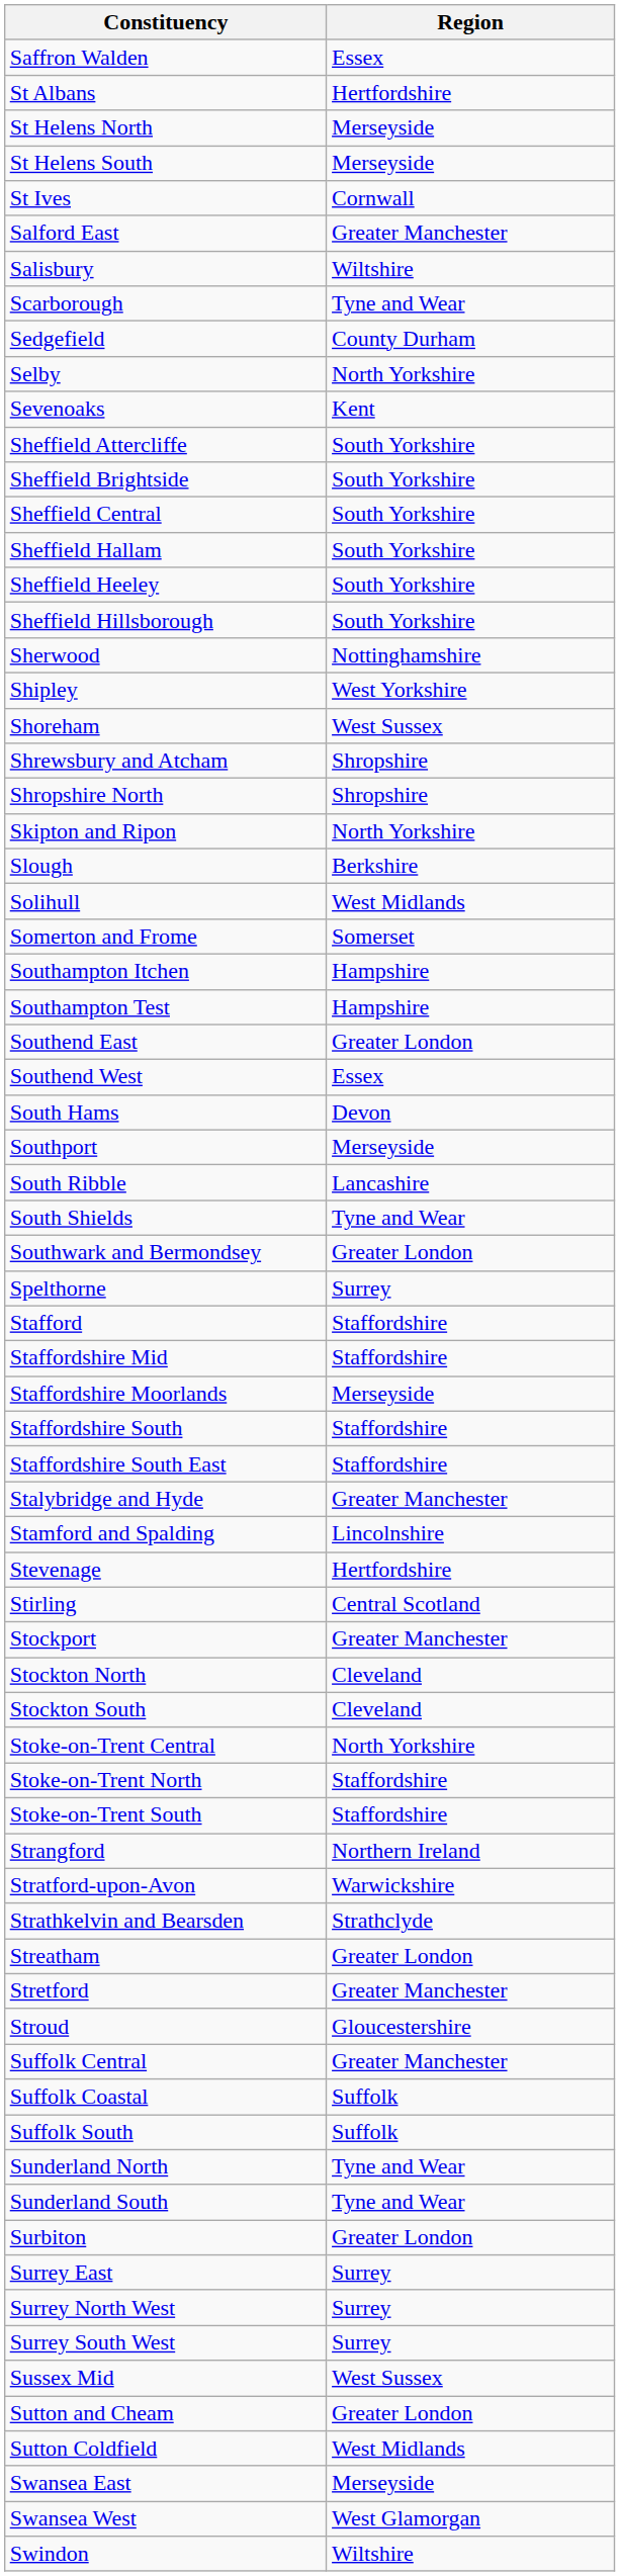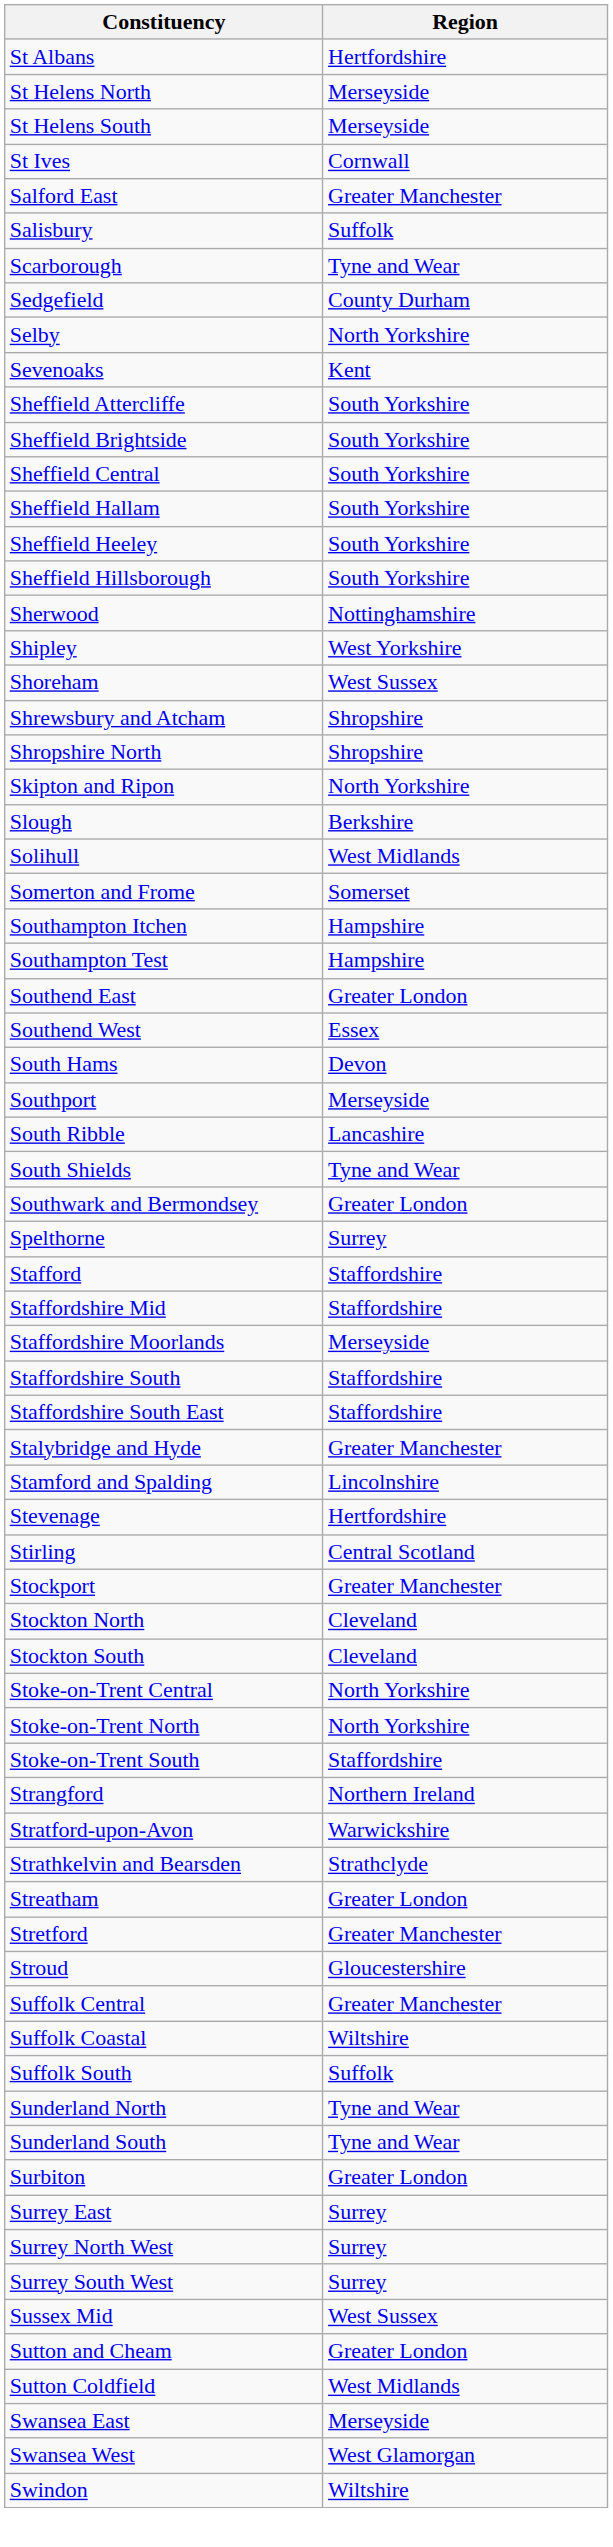- row: Saffron Walden | Essex
Salisbury | Region: Wiltshire -> Suffolk
Stoke-on-Trent North | Region: Staffordshire -> North Yorkshire
Suffolk Coastal | Region: Suffolk -> Wiltshire
